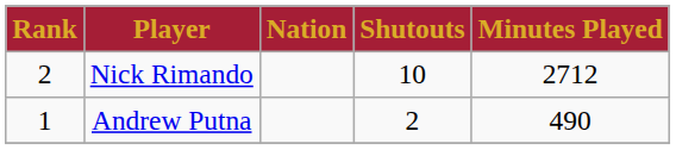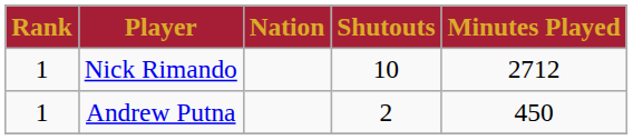Nick Rimando | Rank: 2 -> 1
Andrew Putna | Minutes Played: 490 -> 450
